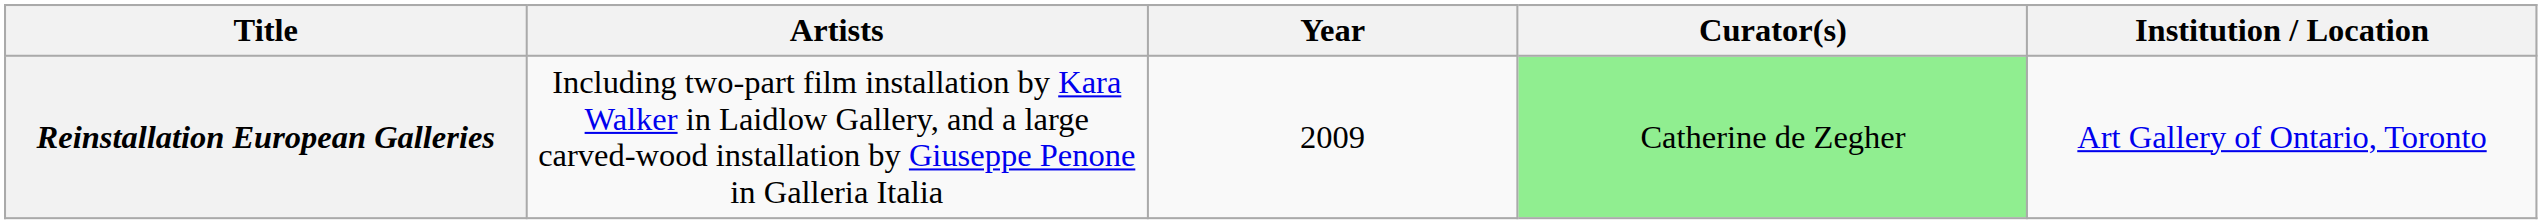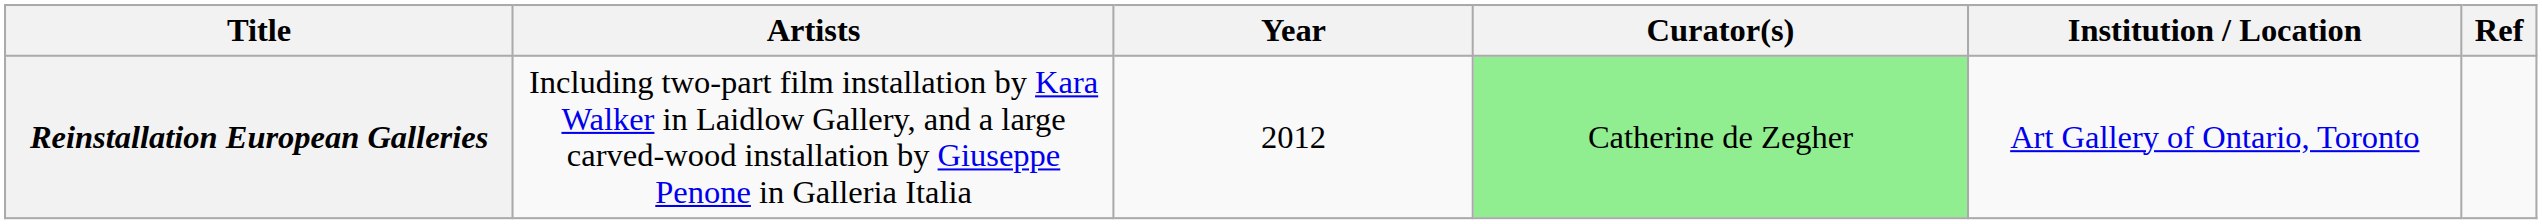+ column: Ref
Reinstallation European Galleries | Year: 2009 -> 2012
